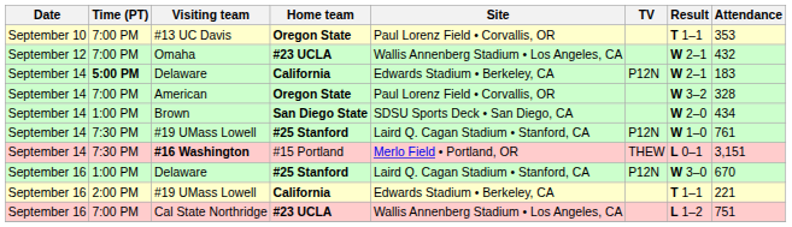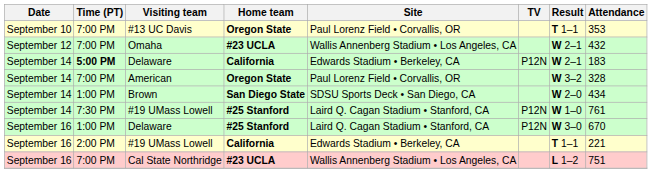- row: September 14 | 7:30 PM | #16 Washington | #15 Portland | Merlo Field • Portland, OR | THEW | L 0–1 | 3,151
